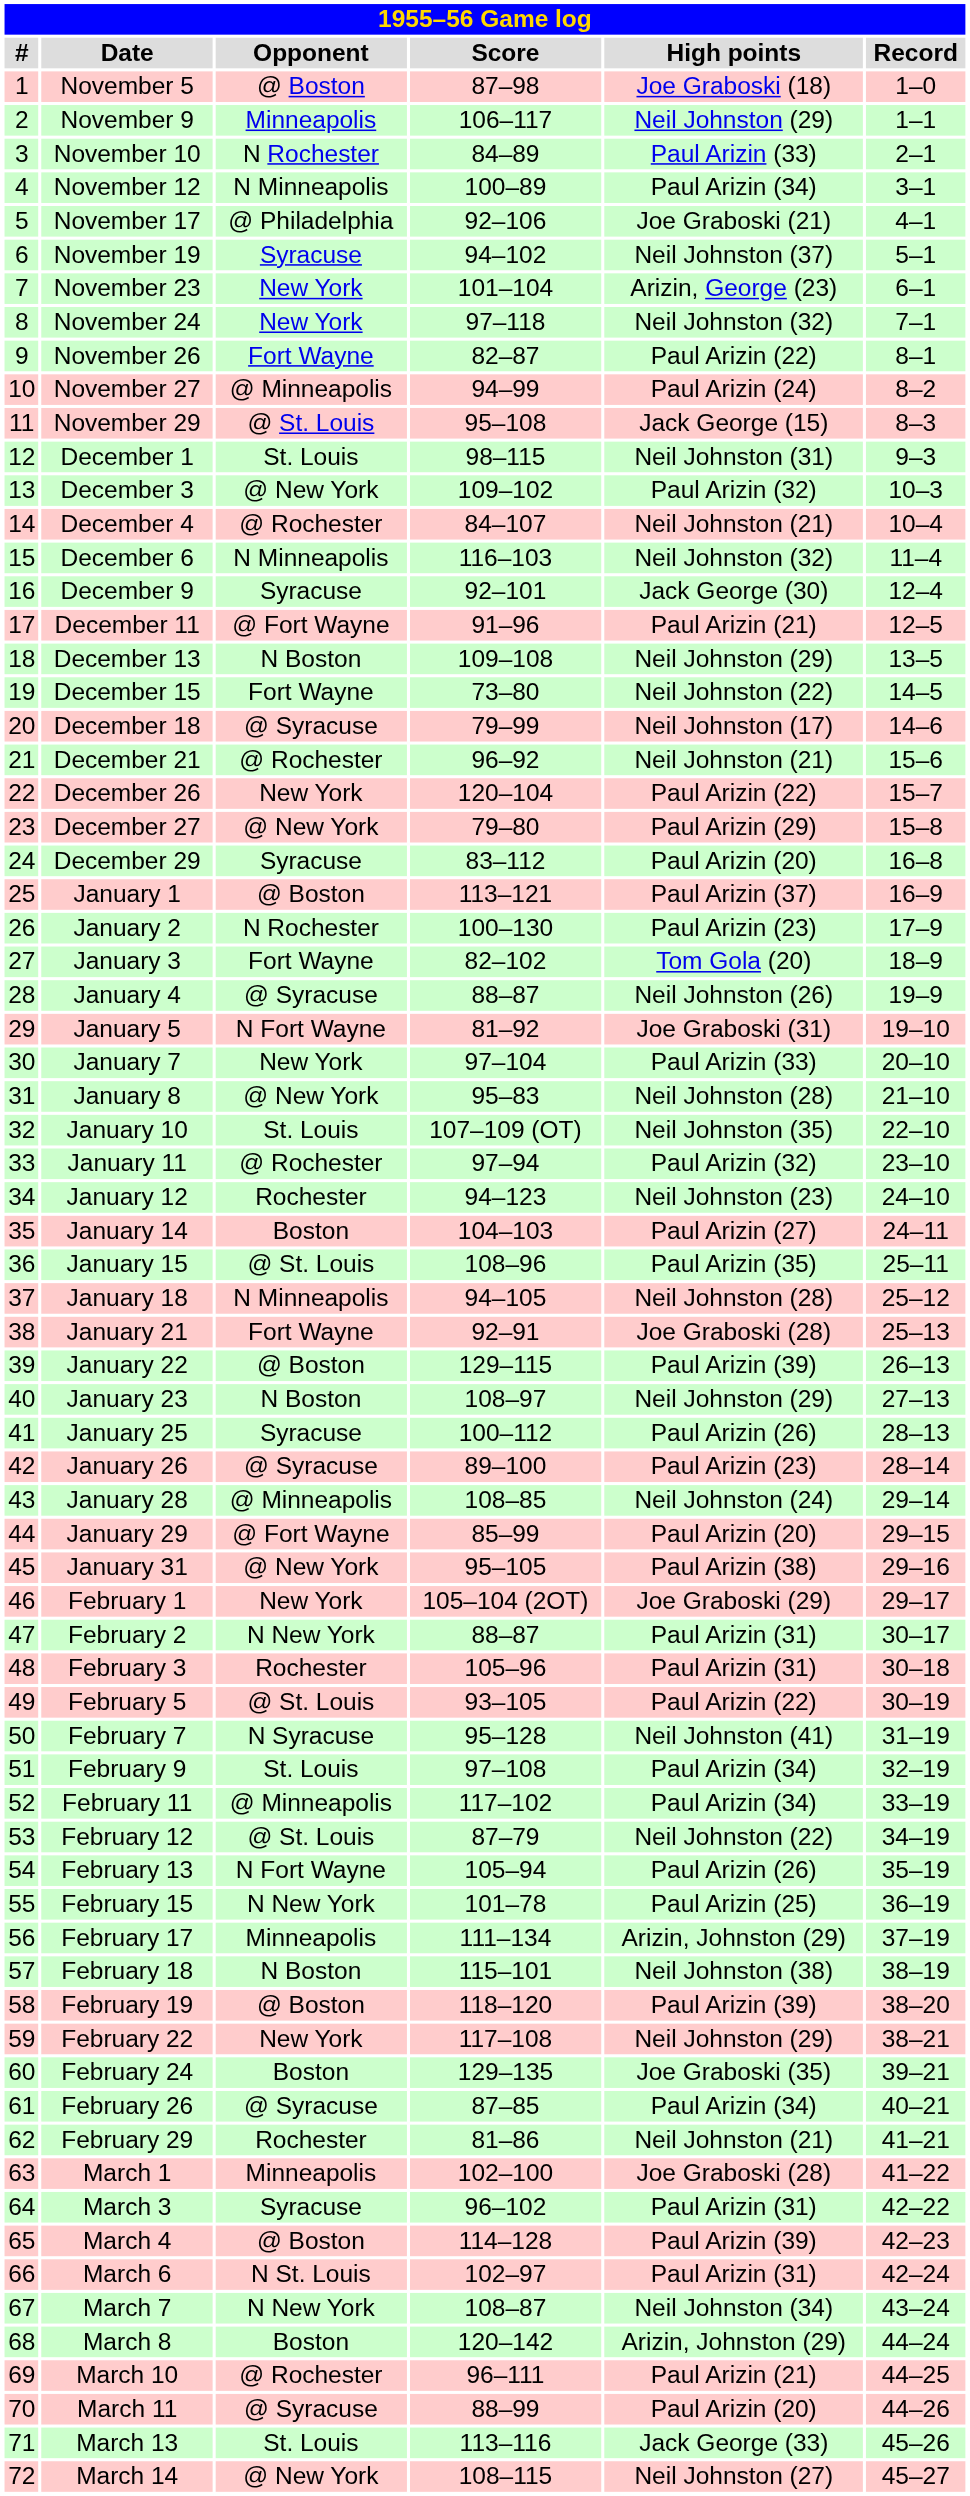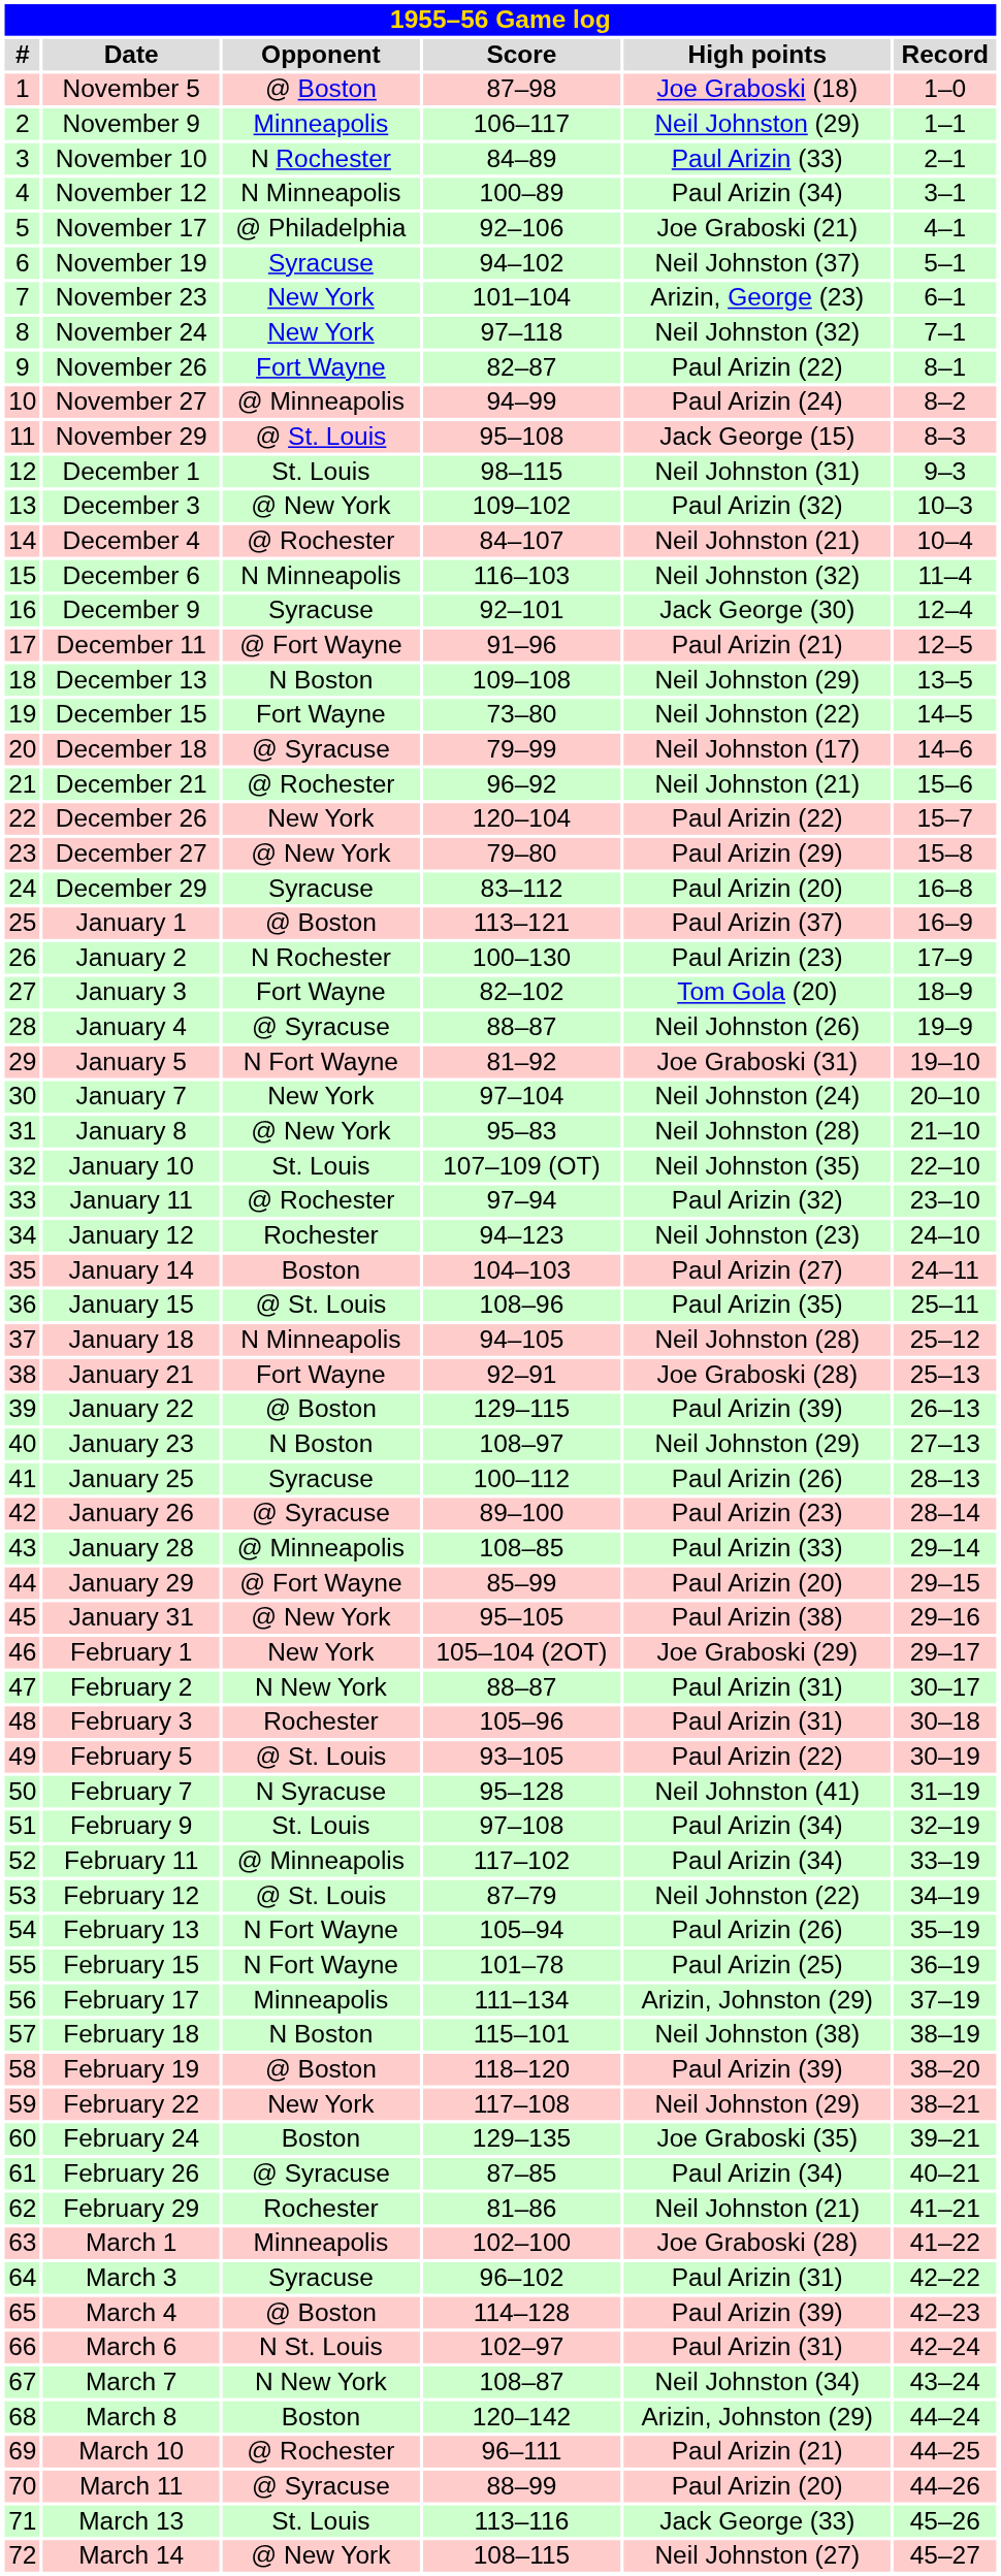January 7 | High points: Paul Arizin (33) -> Neil Johnston (24)
January 28 | High points: Neil Johnston (24) -> Paul Arizin (33)
February 15 | Opponent: N New York -> N Fort Wayne
